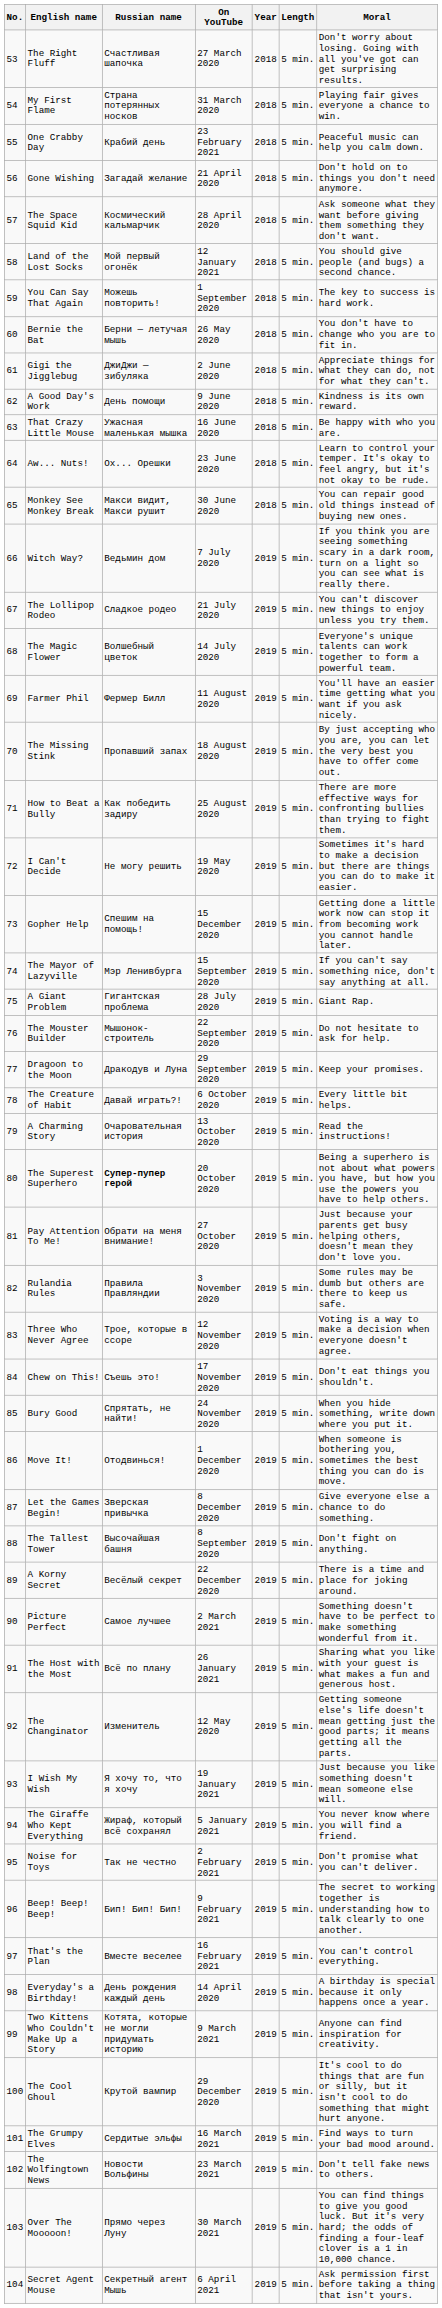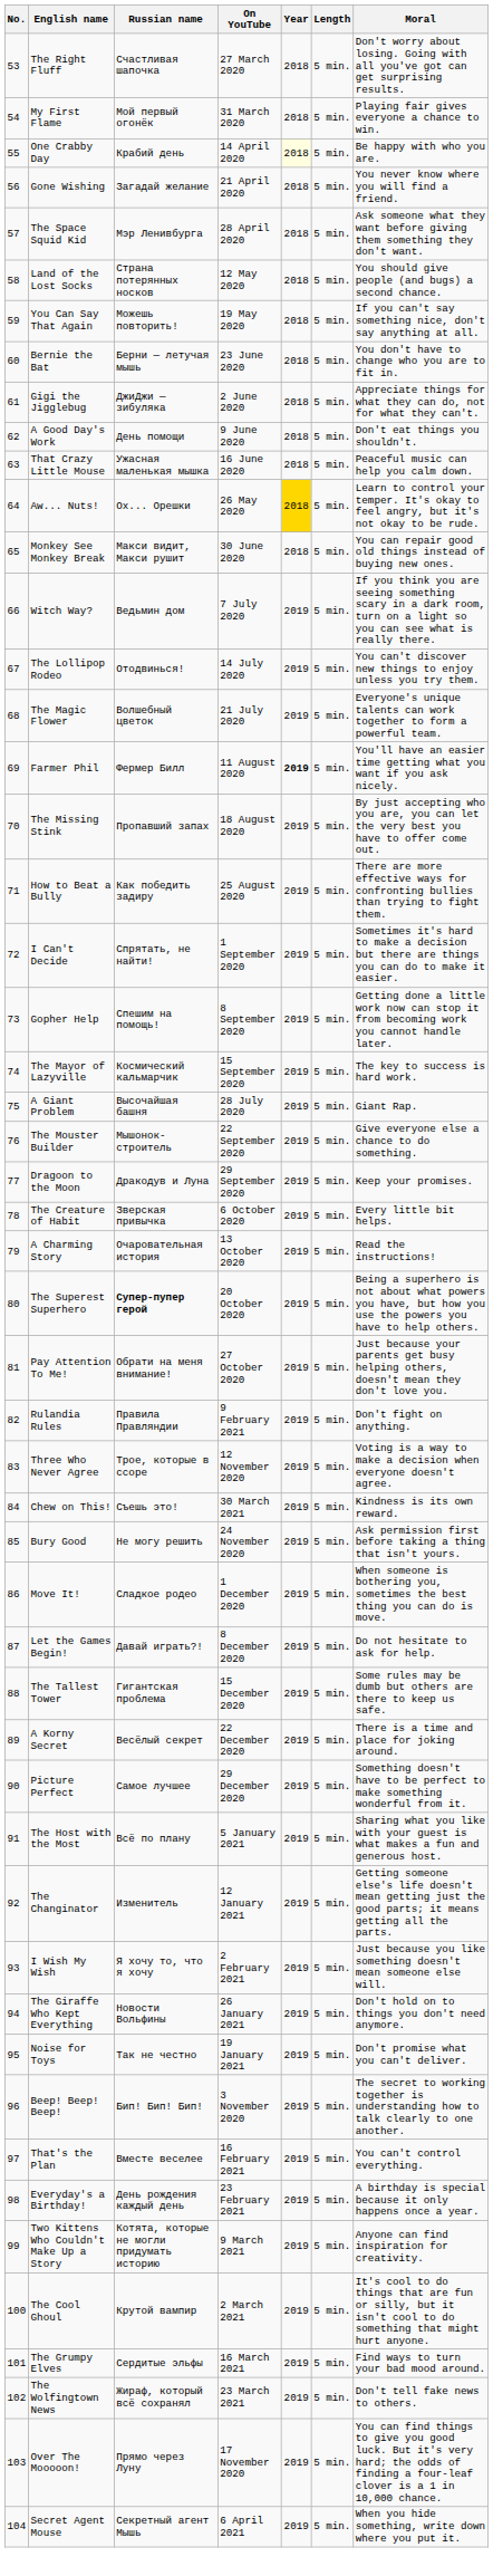My First Flame | Russian name: Страна потерянных носков -> Мой первый огонёк
One Crabby Day | On YouTube: 23 February 2021 -> 14 April 2020
One Crabby Day | Year: no background -> lightyellow background
One Crabby Day | Moral: Peaceful music can help you calm down. -> Be happy with who you are.
Gone Wishing | Moral: Don't hold on to things you don't need anymore. -> You never know where you will find a friend.
The Space Squid Kid | Russian name: Космический кальмарчик -> Мэр Ленивбурга
Land of the Lost Socks | Russian name: Мой первый огонёк -> Страна потерянных носков
Land of the Lost Socks | On YouTube: 12 January 2021 -> 12 May 2020
You Can Say That Again | On YouTube: 1 September 2020 -> 19 May 2020
You Can Say That Again | Moral: The key to success is hard work. -> If you can't say something nice, don't say anything at all.
Bernie the Bat | On YouTube: 26 May 2020 -> 23 June 2020
A Good Day's Work | Moral: Kindness is its own reward. -> Don't eat things you shouldn't.
That Crazy Little Mouse | Moral: Be happy with who you are. -> Peaceful music can help you calm down.
Aw... Nuts! | On YouTube: 23 June 2020 -> 26 May 2020
Aw... Nuts! | Year: no background -> gold background
The Lollipop Rodeo | Russian name: Сладкое родео -> Отодвинься!
The Lollipop Rodeo | On YouTube: 21 July 2020 -> 14 July 2020
The Magic Flower | On YouTube: 14 July 2020 -> 21 July 2020
Farmer Phil | Year: normal -> bold
I Can't Decide | Russian name: Не могу решить -> Спрятать, не найти!
I Can't Decide | On YouTube: 19 May 2020 -> 1 September 2020
Gopher Help | On YouTube: 15 December 2020 -> 8 September 2020
The Mayor of Lazyville | Russian name: Мэр Ленивбурга -> Космический кальмарчик
The Mayor of Lazyville | Moral: If you can't say something nice, don't say anything at all. -> The key to success is hard work.
A Giant Problem | Russian name: Гигантская проблема -> Высочайшая башня
The Mouster Builder | Moral: Do not hesitate to ask for help. -> Give everyone else a chance to do something.
The Creature of Habit | Russian name: Давай играть?! -> Зверская привычка
Rulandia Rules | On YouTube: 3 November 2020 -> 9 February 2021
Rulandia Rules | Moral: Some rules may be dumb but others are there to keep us safe. -> Don't fight on anything.
Chew on This! | On YouTube: 17 November 2020 -> 30 March 2021
Chew on This! | Moral: Don't eat things you shouldn't. -> Kindness is its own reward.
Bury Good | Russian name: Спрятать, не найти! -> Не могу решить
Bury Good | Moral: When you hide something, write down where you put it. -> Ask permission first before taking a thing that isn't yours.
Move It! | Russian name: Отодвинься! -> Сладкое родео
Let the Games Begin! | Russian name: Зверская привычка -> Давай играть?!
Let the Games Begin! | Moral: Give everyone else a chance to do something. -> Do not hesitate to ask for help.
The Tallest Tower | Russian name: Высочайшая башня -> Гигантская проблема
The Tallest Tower | On YouTube: 8 September 2020 -> 15 December 2020
The Tallest Tower | Moral: Don't fight on anything. -> Some rules may be dumb but others are there to keep us safe.
Picture Perfect | On YouTube: 2 March 2021 -> 29 December 2020
The Host with the Most | On YouTube: 26 January 2021 -> 5 January 2021
The Changinator | On YouTube: 12 May 2020 -> 12 January 2021
I Wish My Wish | On YouTube: 19 January 2021 -> 2 February 2021
The Giraffe Who Kept Everything | Russian name: Жираф, который всё сохранял -> Новости Вольфины
The Giraffe Who Kept Everything | On YouTube: 5 January 2021 -> 26 January 2021
The Giraffe Who Kept Everything | Moral: You never know where you will find a friend. -> Don't hold on to things you don't need anymore.
Noise for Toys | On YouTube: 2 February 2021 -> 19 January 2021
Beep! Beep! Beep! | On YouTube: 9 February 2021 -> 3 November 2020
Everyday's a Birthday! | On YouTube: 14 April 2020 -> 23 February 2021
The Cool Ghoul | On YouTube: 29 December 2020 -> 2 March 2021
The Wolfingtown News | Russian name: Новости Вольфины -> Жираф, который всё сохранял
Over The Mooooon! | On YouTube: 30 March 2021 -> 17 November 2020
Secret Agent Mouse | Moral: Ask permission first before taking a thing that isn't yours. -> When you hide something, write down where you put it.
